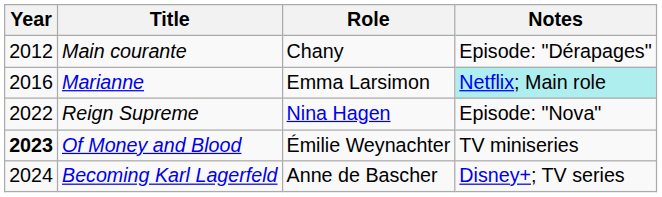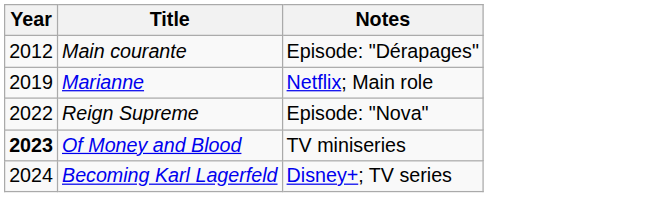- column: Role | Chany | Emma Larsimon | Nina Hagen | Émilie Weynachter | Anne de Bascher
Marianne | Year: 2016 -> 2019
Marianne | Notes: paleturquoise background -> no background
